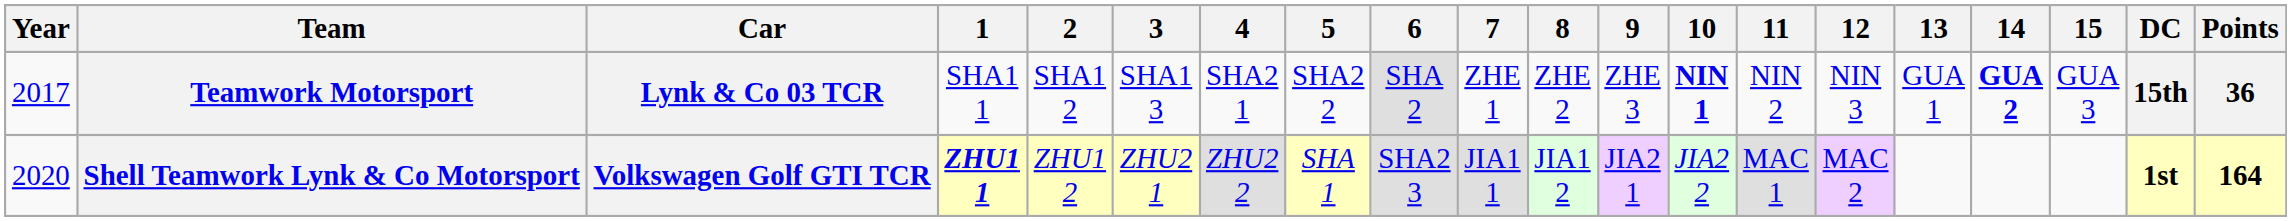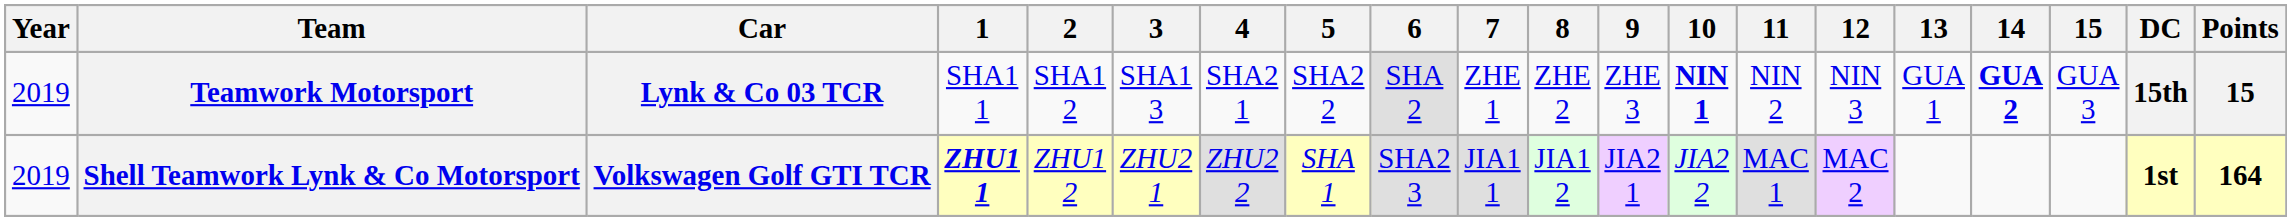Teamwork Motorsport | Year: 2017 -> 2019
Teamwork Motorsport | Points: 36 -> 15
Shell Teamwork Lynk & Co Motorsport | Year: 2020 -> 2019
